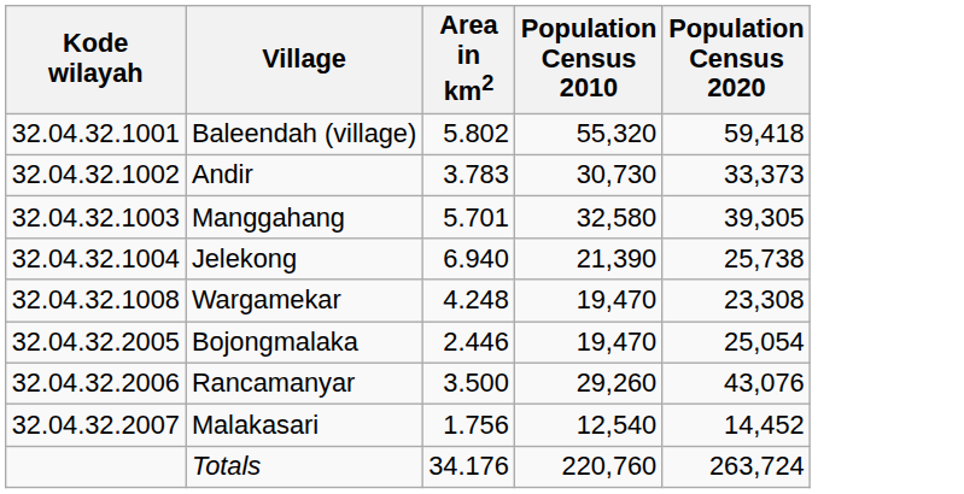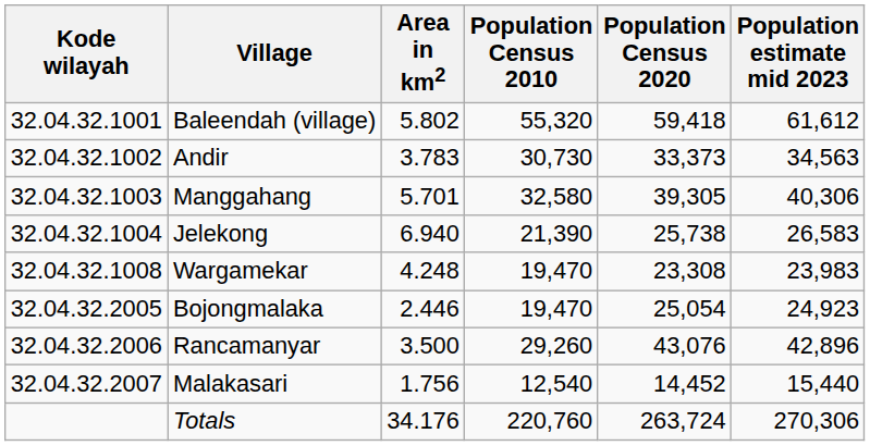+ column: Population estimate mid 2023 | 61,612 | 34,563 | 40,306 | 26,583 | 23,983 | 24,923 | 42,896 | 15,440 | 270,306
